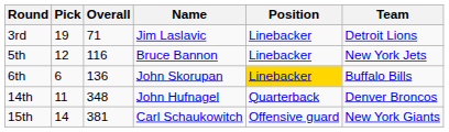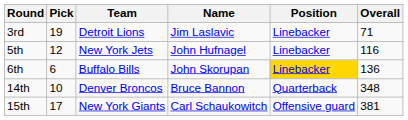columns swapped: Overall <-> Team
5th | Name: Bruce Bannon -> John Hufnagel
14th | Pick: 11 -> 10
14th | Name: John Hufnagel -> Bruce Bannon
15th | Pick: 14 -> 17
